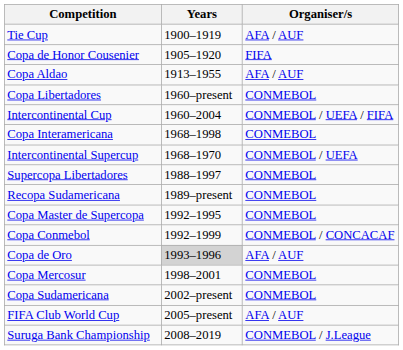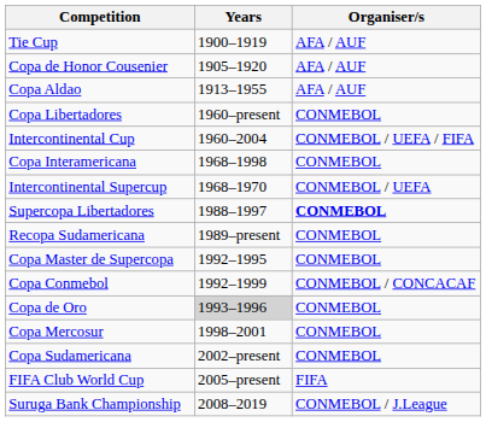Copa de Honor Cousenier | Organiser/s: FIFA -> AFA / AUF
Supercopa Libertadores | Organiser/s: normal -> bold
Copa de Oro | Organiser/s: AFA / AUF -> CONMEBOL
FIFA Club World Cup | Organiser/s: AFA / AUF -> FIFA
